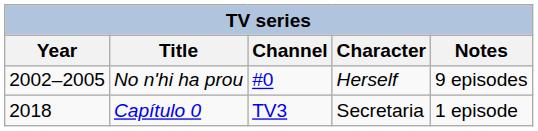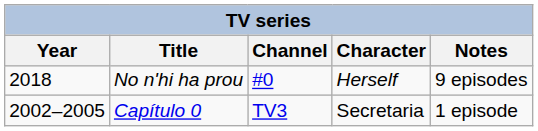No n'hi ha prou | Year: 2002–2005 -> 2018
Capítulo 0 | Year: 2018 -> 2002–2005
